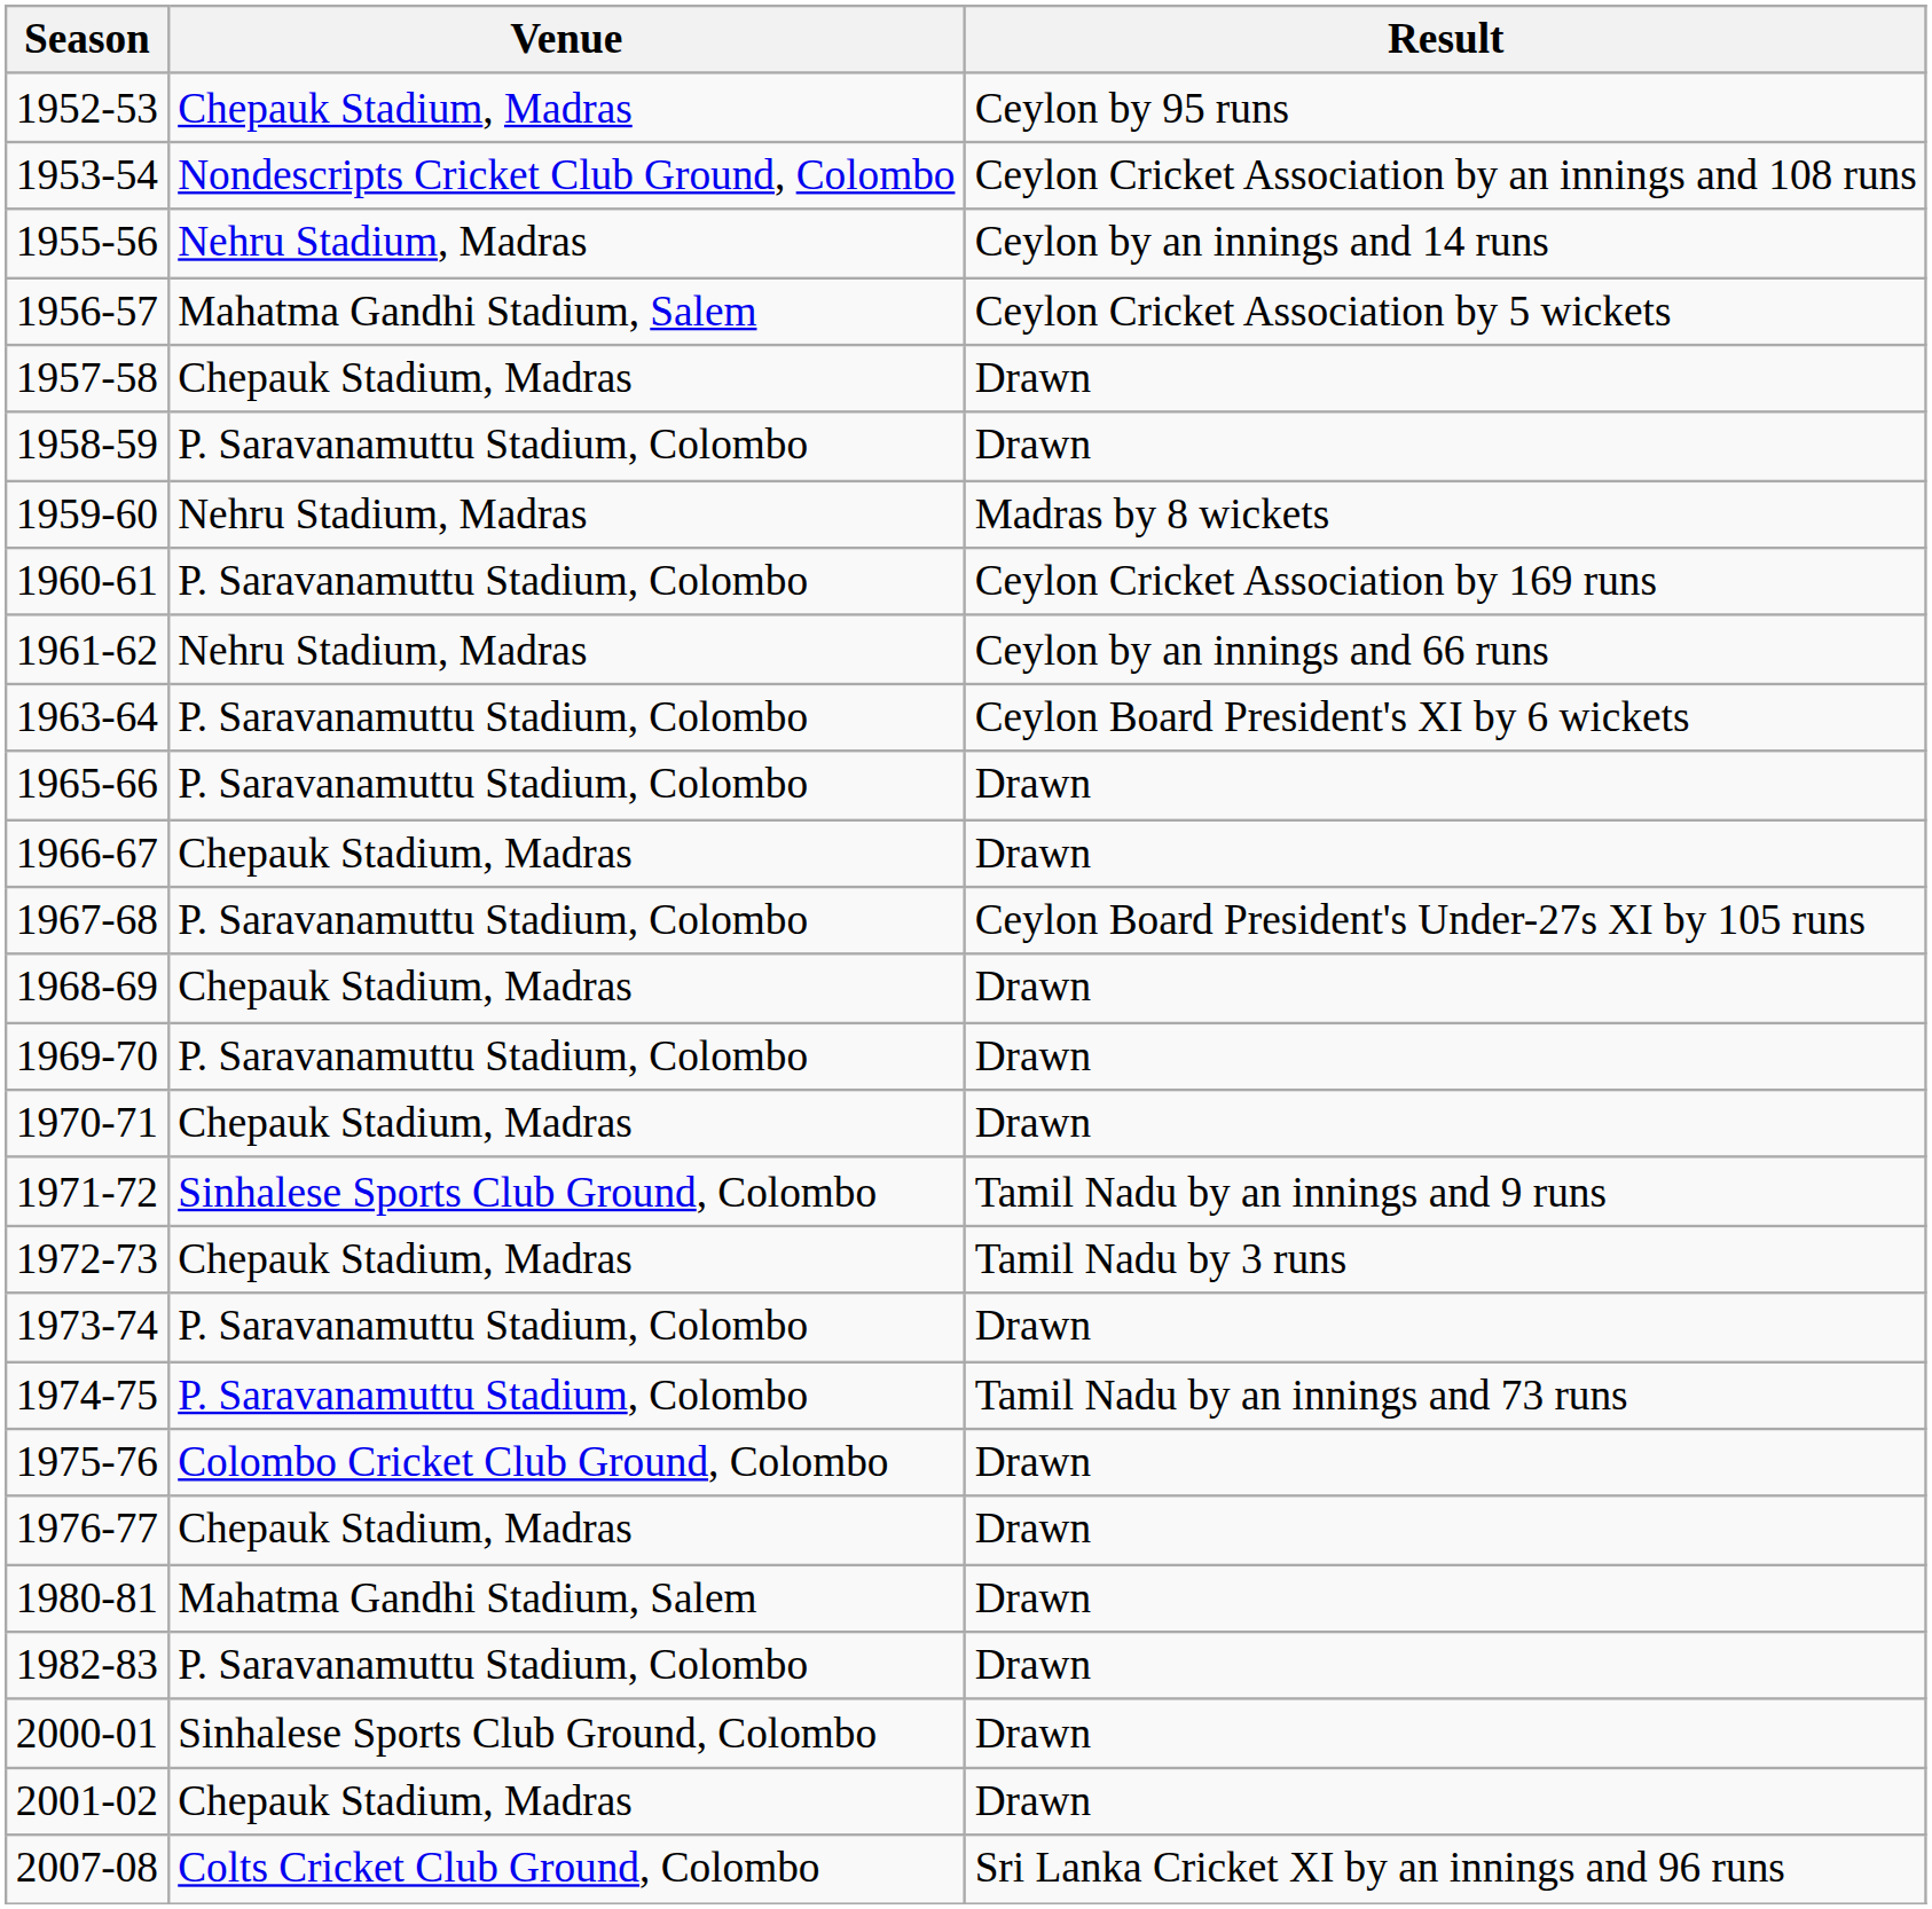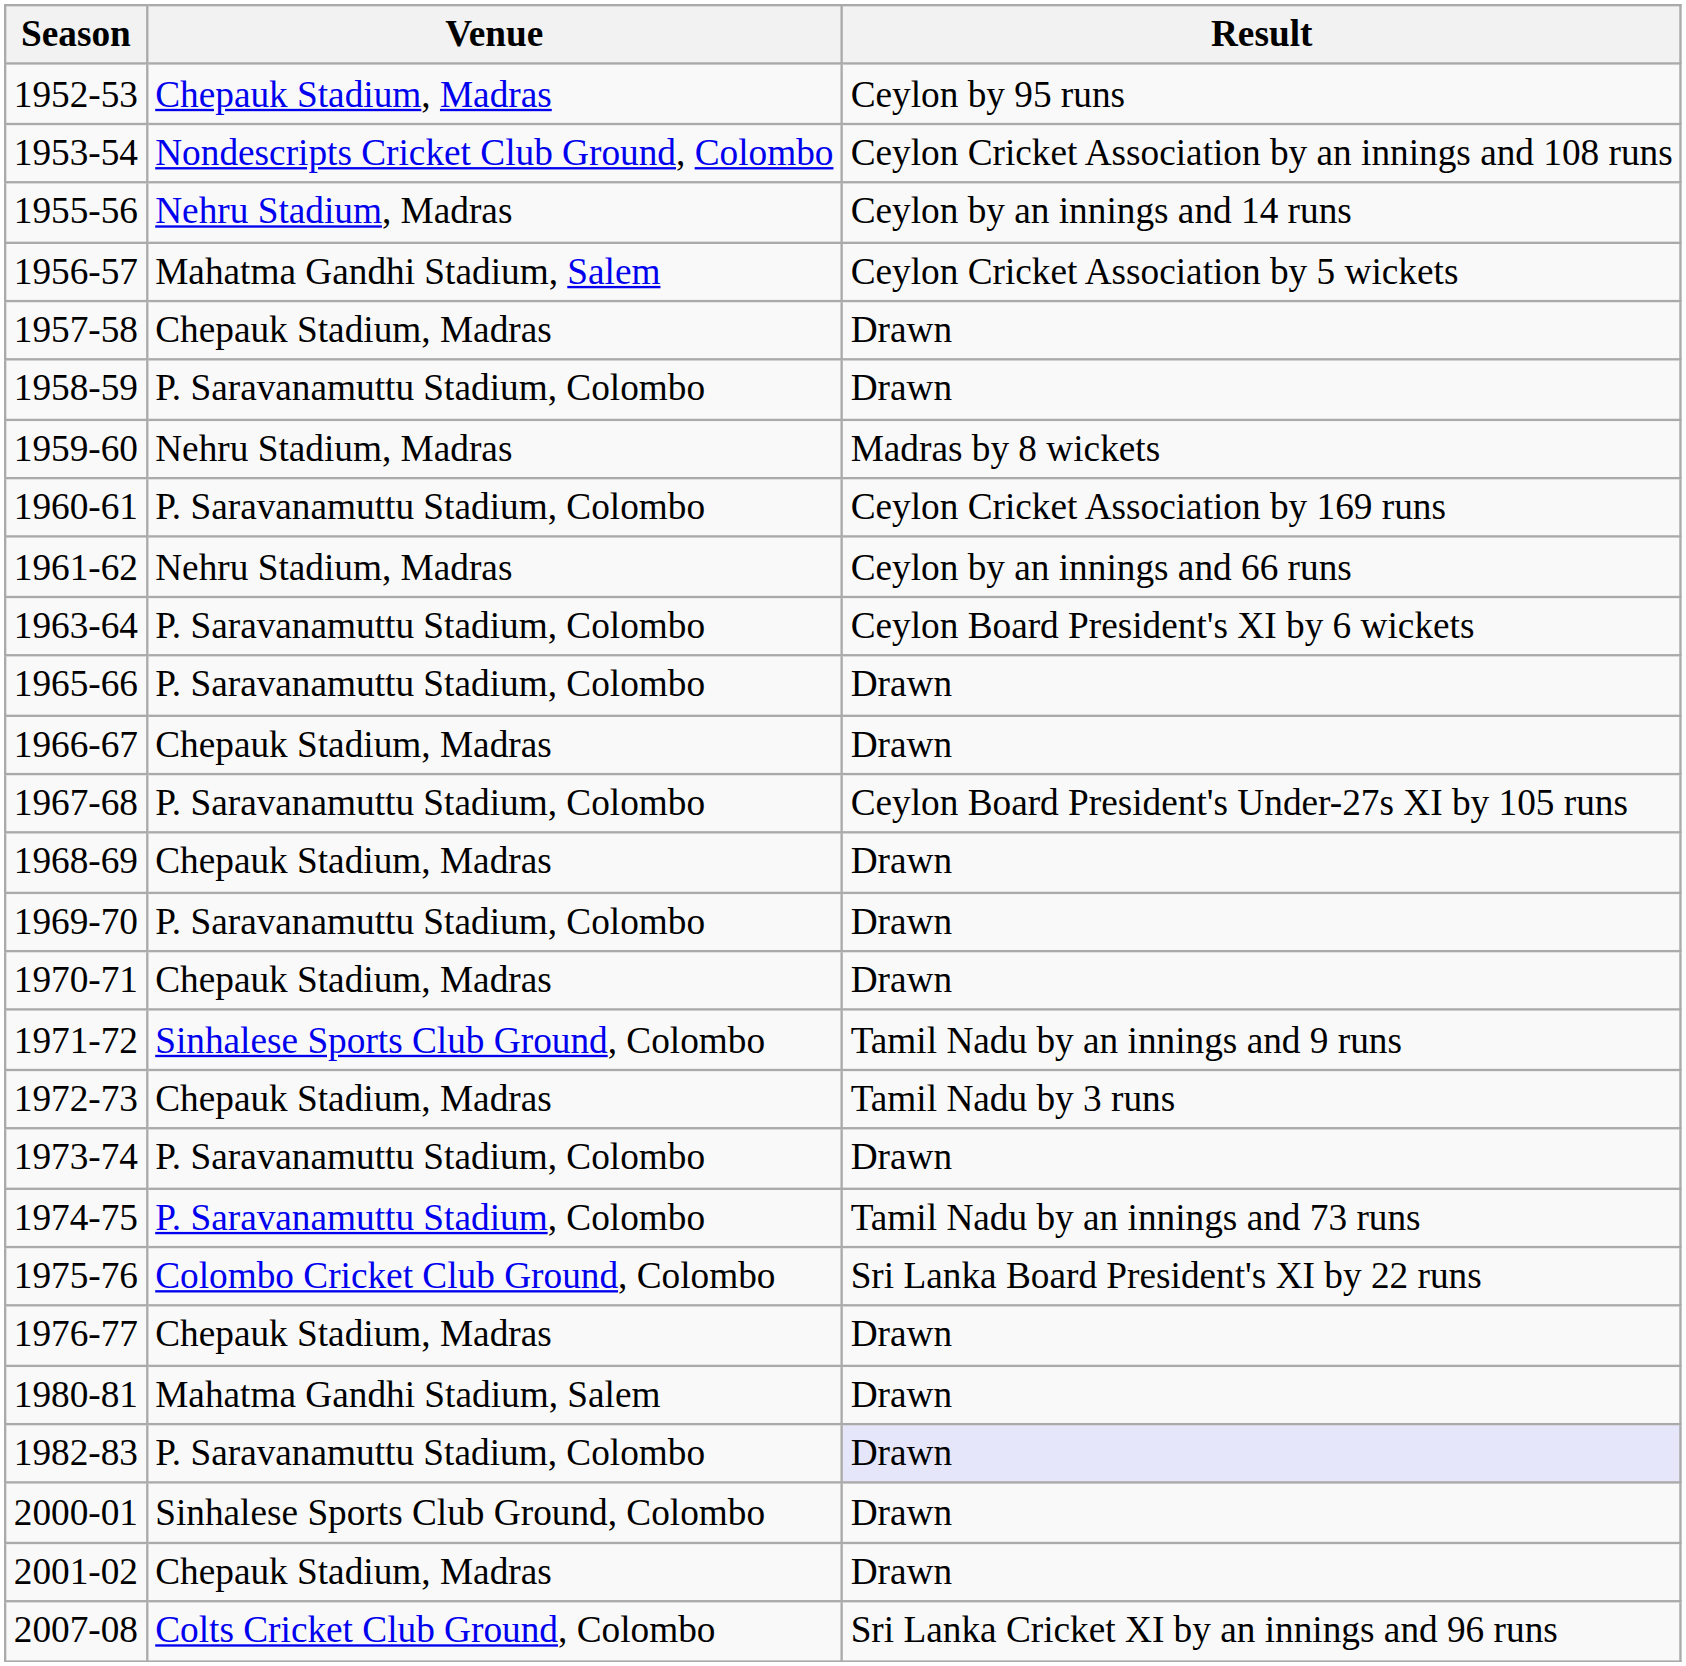1975-76 | Result: Drawn -> Sri Lanka Board President's XI by 22 runs
1982-83 | Result: no background -> lavender background
